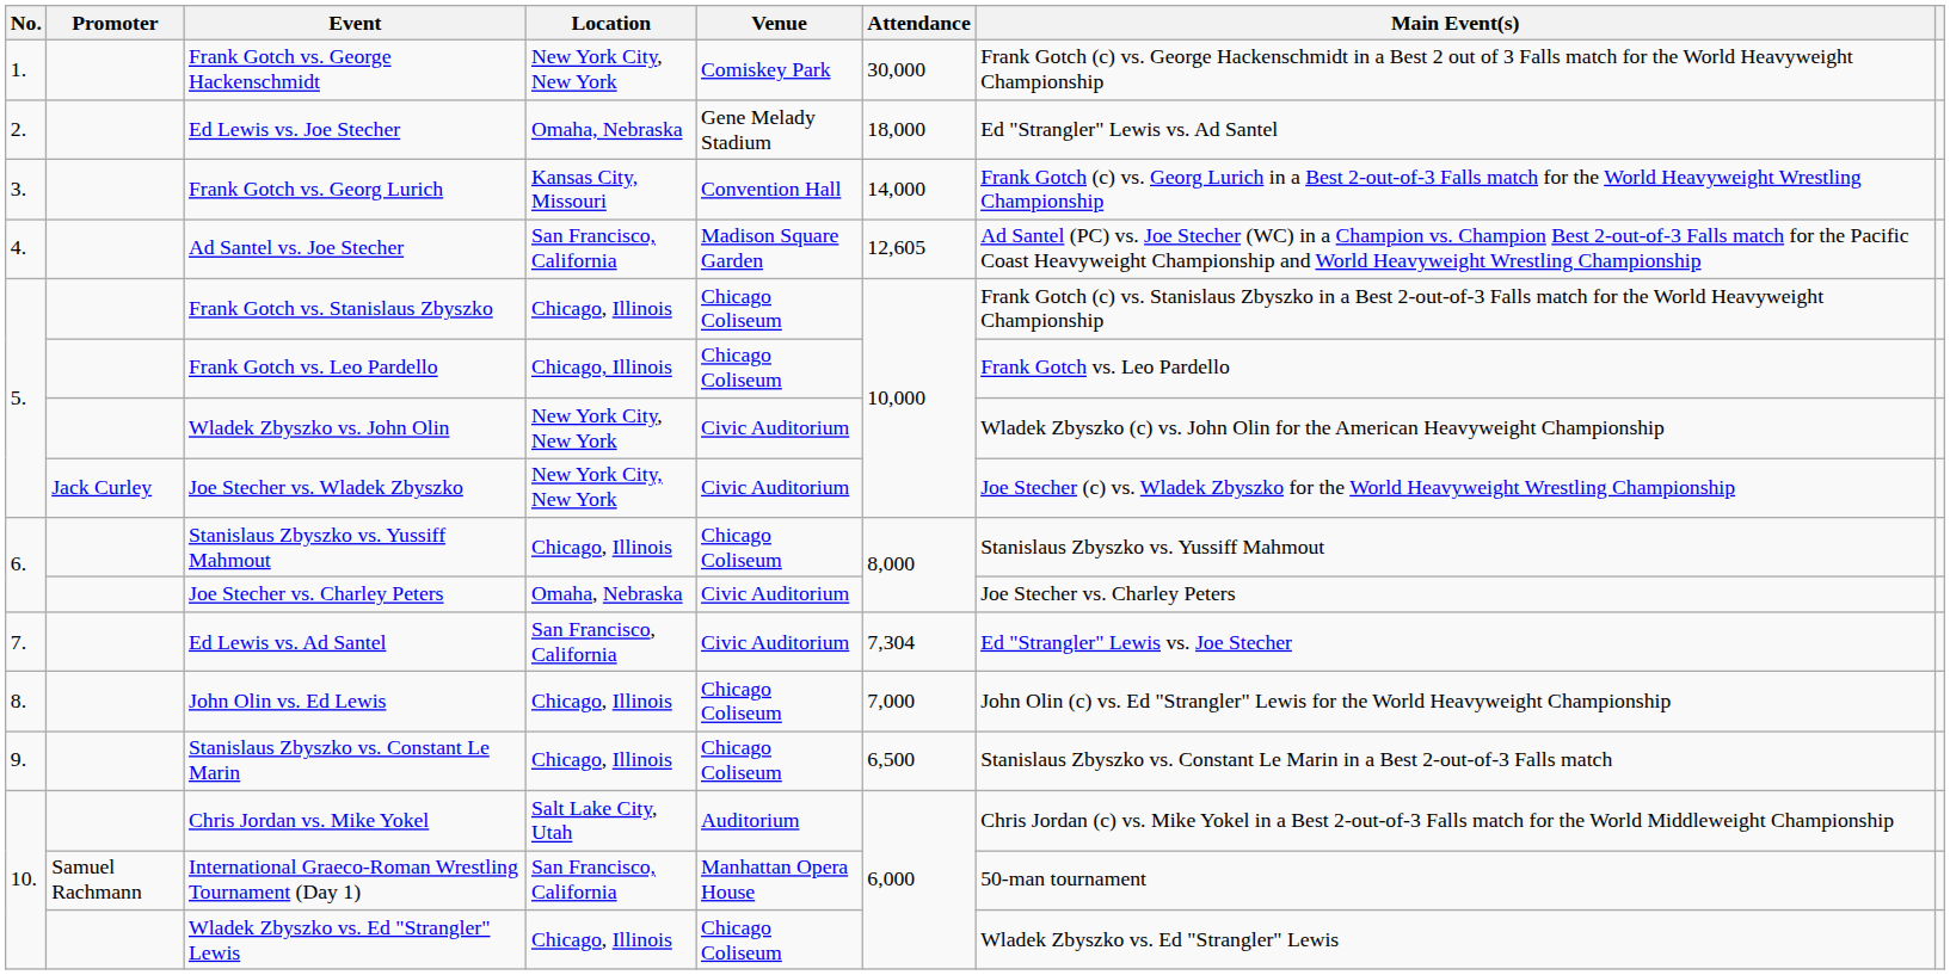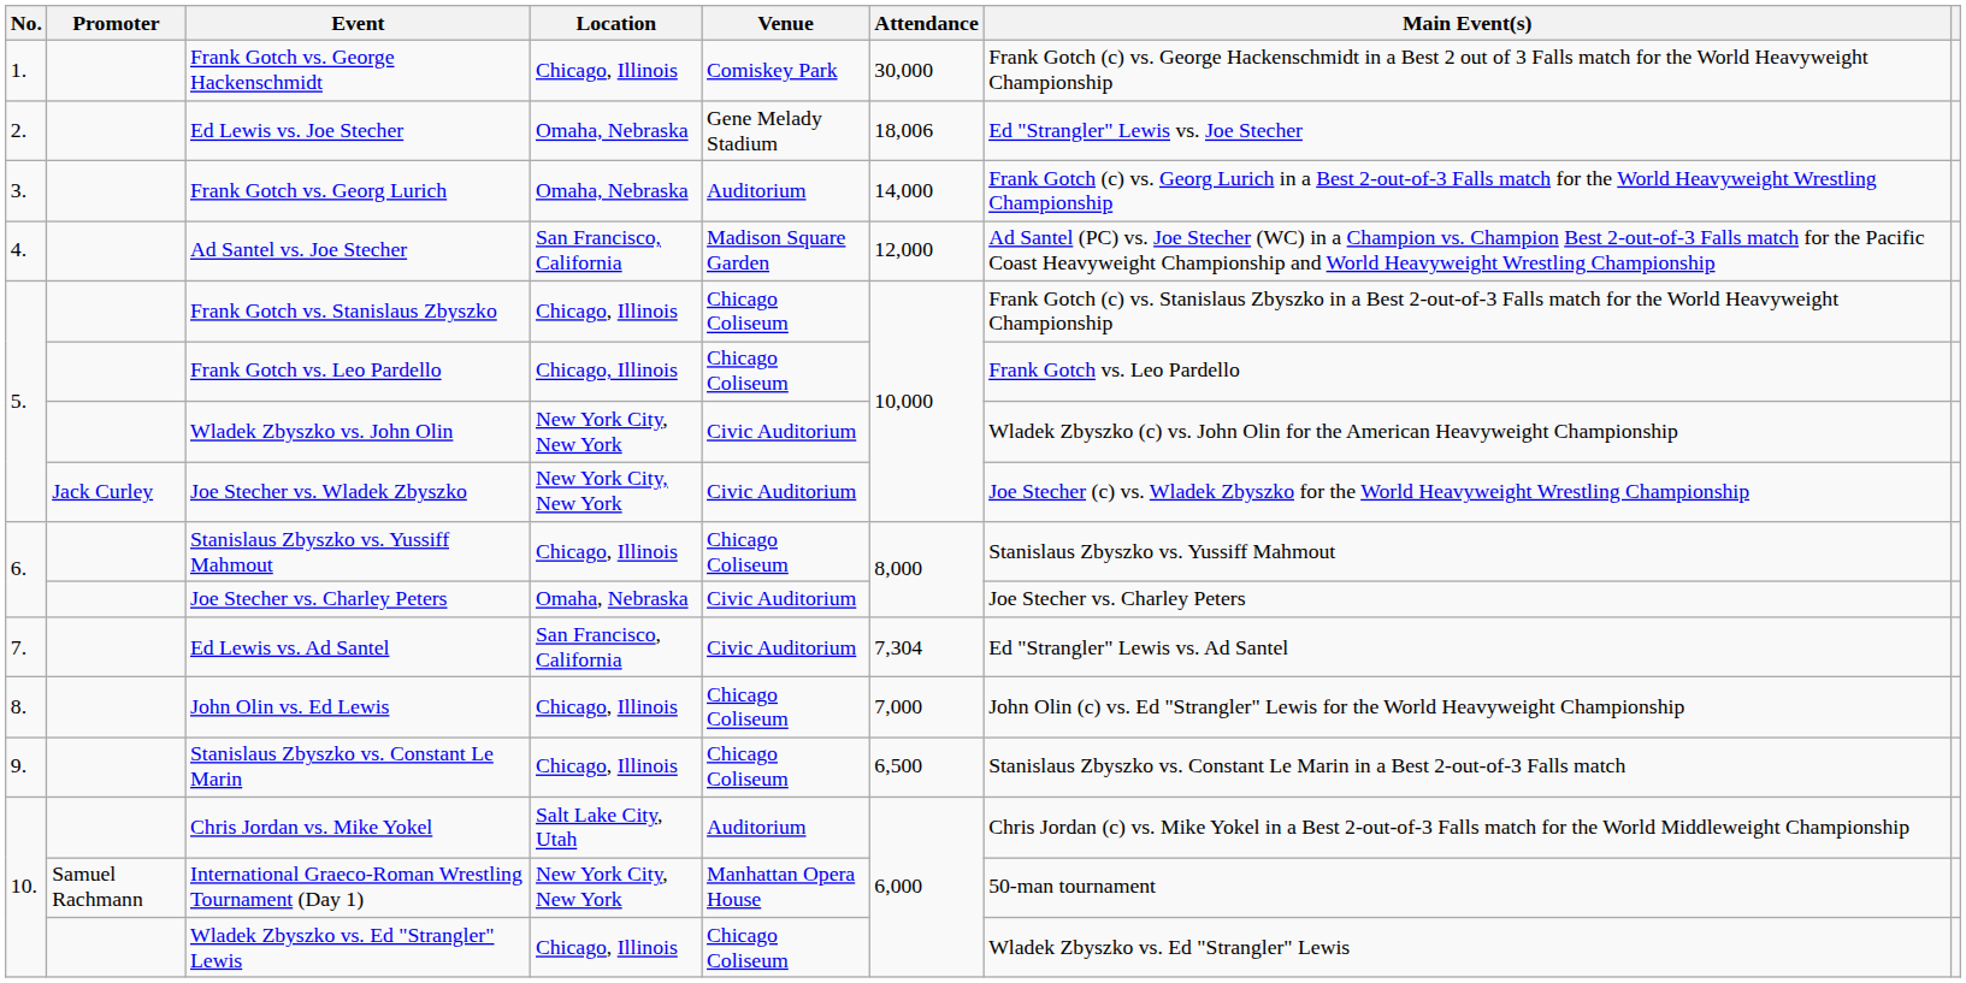Frank Gotch vs. George Hackenschmidt | Location: New York City, New York -> Chicago, Illinois
Ed Lewis vs. Joe Stecher | Attendance: 18,000 -> 18,006
Ed Lewis vs. Joe Stecher | Main Event(s): Ed "Strangler" Lewis vs. Ad Santel -> Ed "Strangler" Lewis vs. Joe Stecher
Frank Gotch vs. Georg Lurich | Location: Kansas City, Missouri -> Omaha, Nebraska
Frank Gotch vs. Georg Lurich | Venue: Convention Hall -> Auditorium
Ad Santel vs. Joe Stecher | Attendance: 12,605 -> 12,000
Ed Lewis vs. Ad Santel | Main Event(s): Ed "Strangler" Lewis vs. Joe Stecher -> Ed "Strangler" Lewis vs. Ad Santel
International Graeco-Roman Wrestling Tournament (Day 1) | Location: San Francisco, California -> New York City, New York
